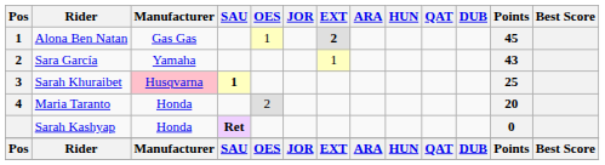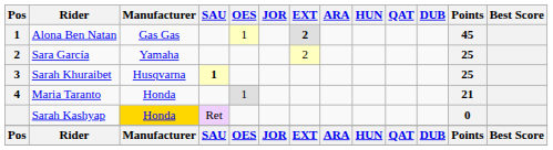Sara García | EXT: 1 -> 2
Sara García | Points: 43 -> 25
Sarah Khuraibet | Manufacturer: pink background -> no background
Maria Taranto | OES: 2 -> 1
Maria Taranto | Points: 20 -> 21
Sarah Kashyap | Manufacturer: no background -> gold background
Sarah Kashyap | SAU: bold -> normal
